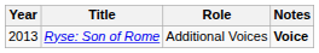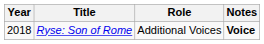Ryse: Son of Rome | Year: 2013 -> 2018
